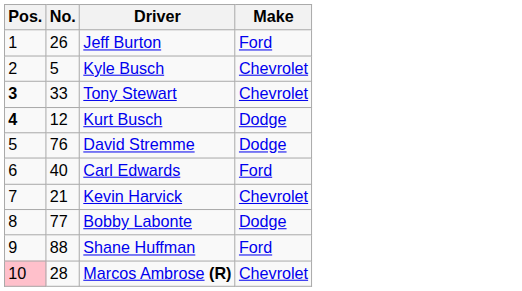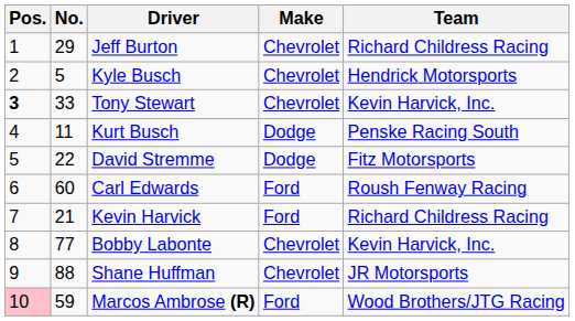+ column: Team | Richard Childress Racing | Hendrick Motorsports | Kevin Harvick, Inc. | Penske Racing South | Fitz Motorsports | Roush Fenway Racing | Richard Childress Racing | Kevin Harvick, Inc. | JR Motorsports | Wood Brothers/JTG Racing
Jeff Burton | No.: 26 -> 29
Jeff Burton | Make: Ford -> Chevrolet
Kurt Busch | Pos.: bold -> normal
Kurt Busch | No.: 12 -> 11
David Stremme | No.: 76 -> 22
Carl Edwards | No.: 40 -> 60
Kevin Harvick | Make: Chevrolet -> Ford
Bobby Labonte | Make: Dodge -> Chevrolet
Shane Huffman | Make: Ford -> Chevrolet
Marcos Ambrose (R) | No.: 28 -> 59
Marcos Ambrose (R) | Make: Chevrolet -> Ford
